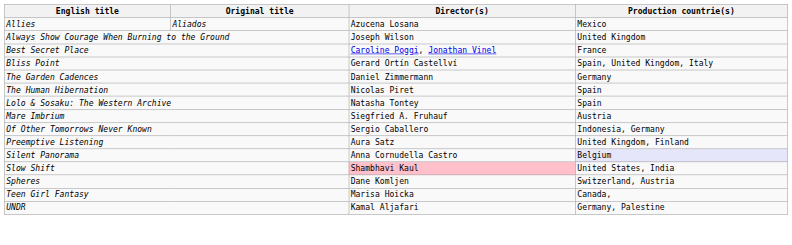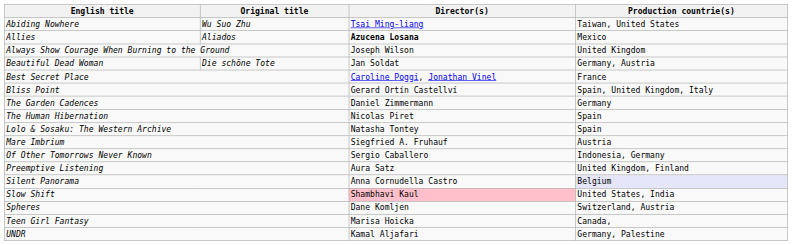+ row: Abiding Nowhere | Wu Suo Zhu | Tsai Ming-liang | Taiwan, United States
Allies | Director(s): normal -> bold
+ row: Beautiful Dead Woman | Die schöne Tote | Jan Soldat | Germany, Austria
